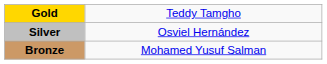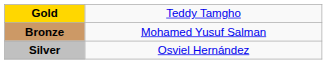rows swapped: Silver <-> Bronze
